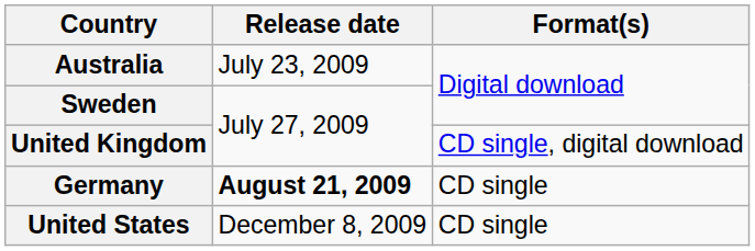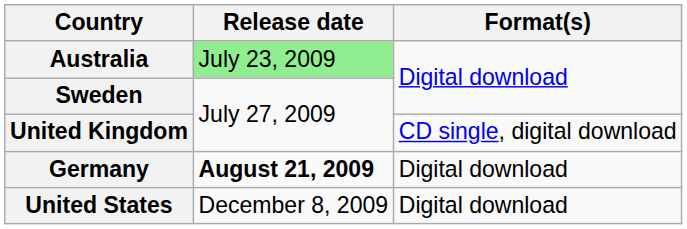Australia | Release date: no background -> lightgreen background
Germany | Format(s): CD single -> Digital download
United States | Format(s): CD single -> Digital download
